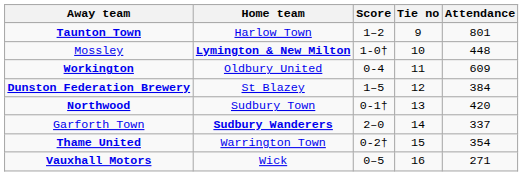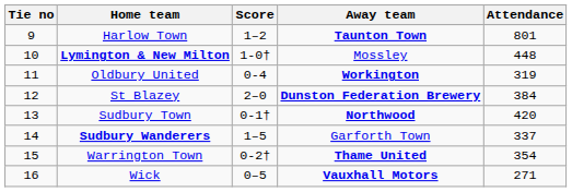columns swapped: Tie no <-> Away team
Oldbury United | Attendance: 609 -> 319
St Blazey | Score: 1–5 -> 2–0
Sudbury Wanderers | Score: 2–0 -> 1–5
